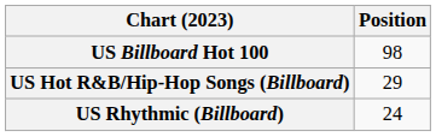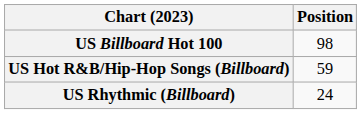US Hot R&B/Hip-Hop Songs (Billboard) | Position: 29 -> 59
